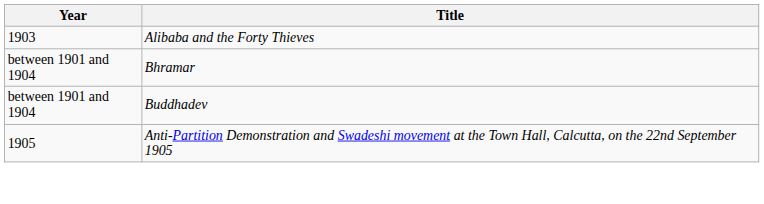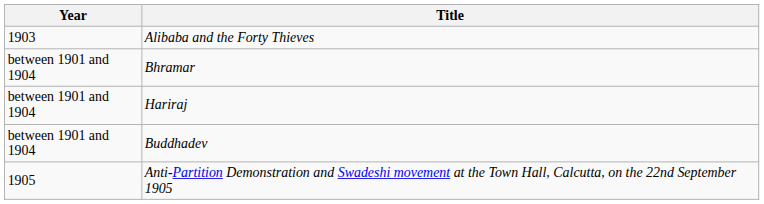+ row: between 1901 and 1904 | Hariraj
